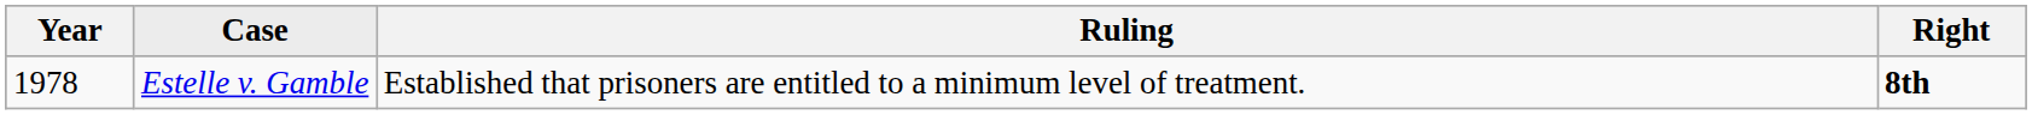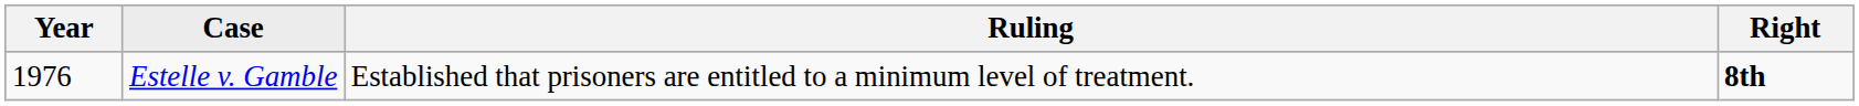Estelle v. Gamble | Year: 1978 -> 1976
